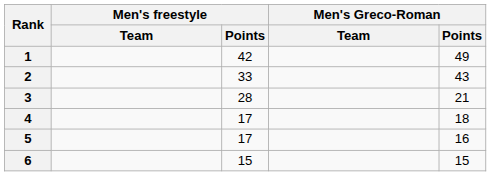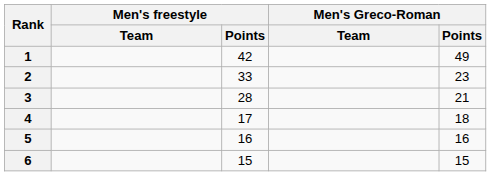2 | Men's Greco-Roman / Points: 43 -> 23
5 | Men's freestyle / Points: 17 -> 16
